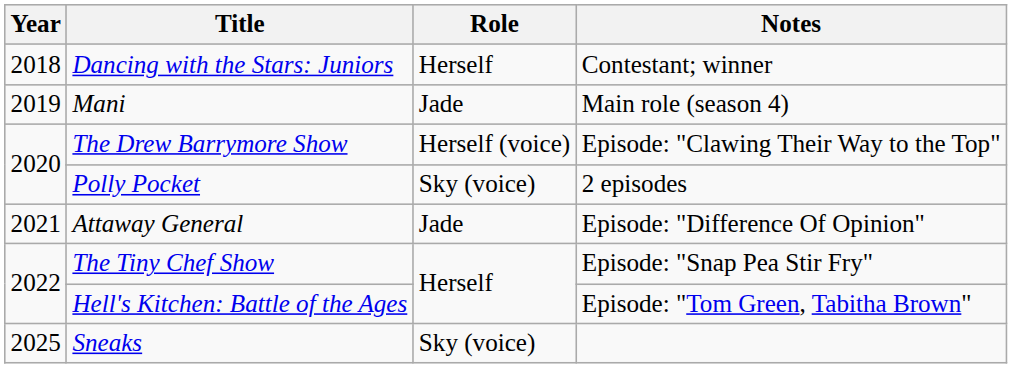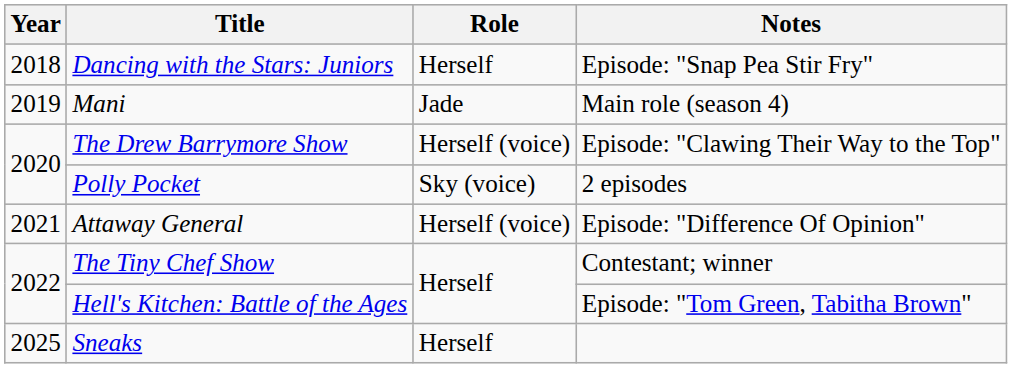Dancing with the Stars: Juniors | Notes: Contestant; winner -> Episode: "Snap Pea Stir Fry"
Attaway General | Role: Jade -> Herself (voice)
The Tiny Chef Show | Notes: Episode: "Snap Pea Stir Fry" -> Contestant; winner
Sneaks | Role: Sky (voice) -> Herself
